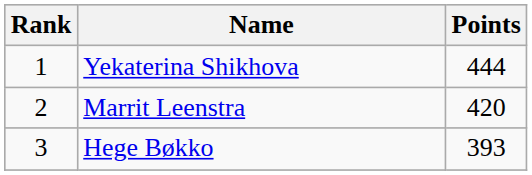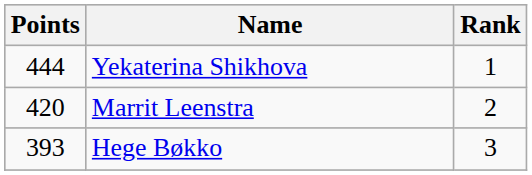columns swapped: Rank <-> Points
